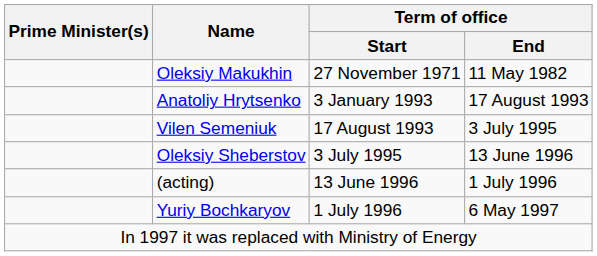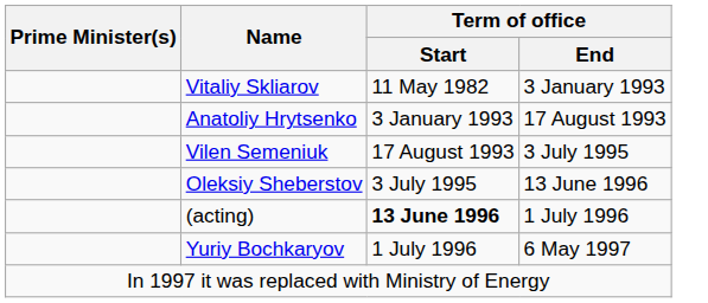- row: Oleksiy Makukhin | 27 November 1971 | 11 May 1982
+ row: Vitaliy Skliarov | 11 May 1982 | 3 January 1993
(acting) | Term of office / Start: normal -> bold
